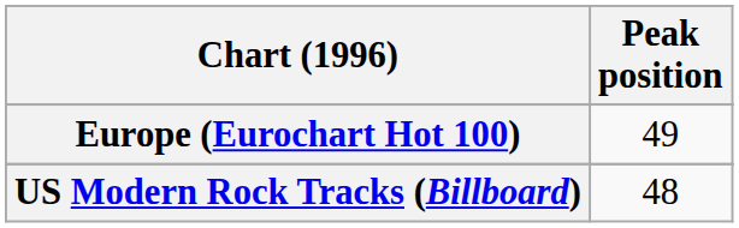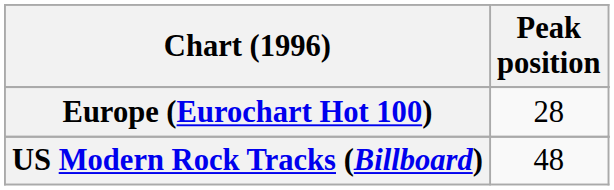Europe (Eurochart Hot 100) | Peak position: 49 -> 28
